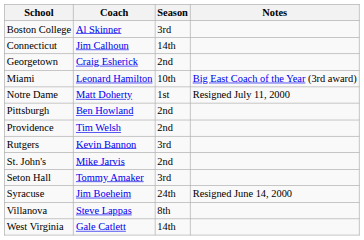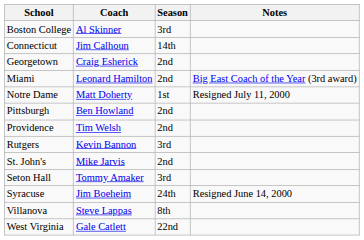Miami | Season: 10th -> 2nd
West Virginia | Season: 14th -> 22nd
